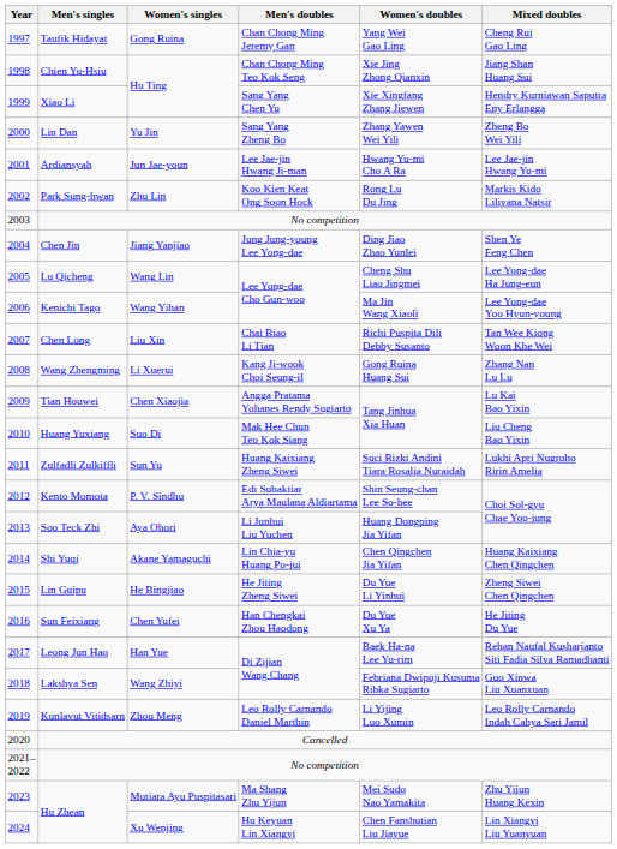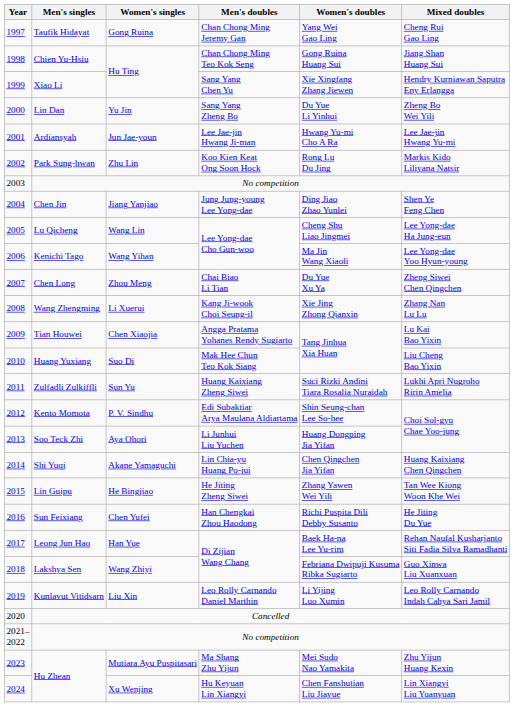Chien Yu-Hsiu | Women's doubles: Xie Jing Zhong Qianxin -> Gong Ruina Huang Sui
Lin Dan | Women's doubles: Zhang Yawen Wei Yili -> Du Yue Li Yinhui
Chen Long | Women's singles: Liu Xin -> Zhou Meng
Chen Long | Women's doubles: Richi Puspita Dili Debby Susanto -> Du Yue Xu Ya
Chen Long | Mixed doubles: Tan Wee Kiong Woon Khe Wei -> Zheng Siwei Chen Qingchen
Wang Zhengming | Women's doubles: Gong Ruina Huang Sui -> Xie Jing Zhong Qianxin
Lin Guipu | Women's doubles: Du Yue Li Yinhui -> Zhang Yawen Wei Yili
Lin Guipu | Mixed doubles: Zheng Siwei Chen Qingchen -> Tan Wee Kiong Woon Khe Wei
Sun Feixiang | Women's doubles: Du Yue Xu Ya -> Richi Puspita Dili Debby Susanto
Kunlavut Vitidsarn | Women's singles: Zhou Meng -> Liu Xin
